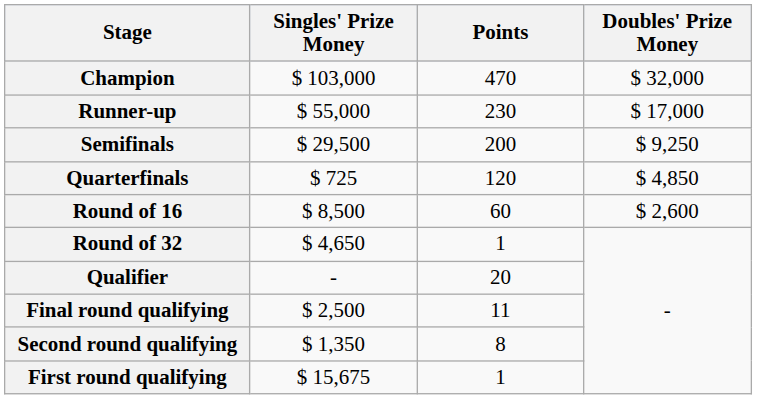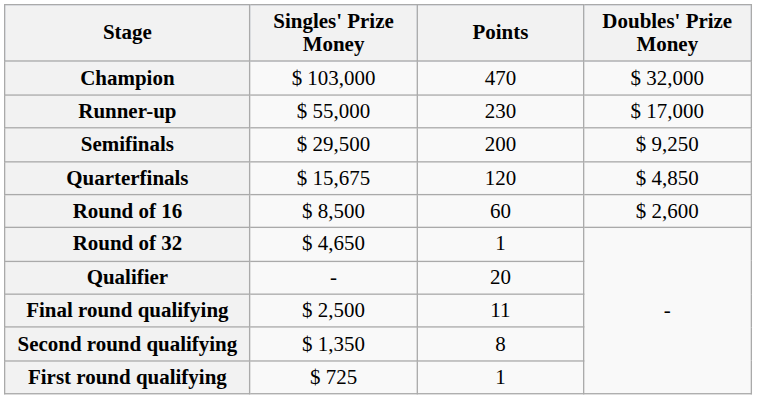Quarterfinals | Singles' Prize Money: $ 725 -> $ 15,675
First round qualifying | Singles' Prize Money: $ 15,675 -> $ 725
